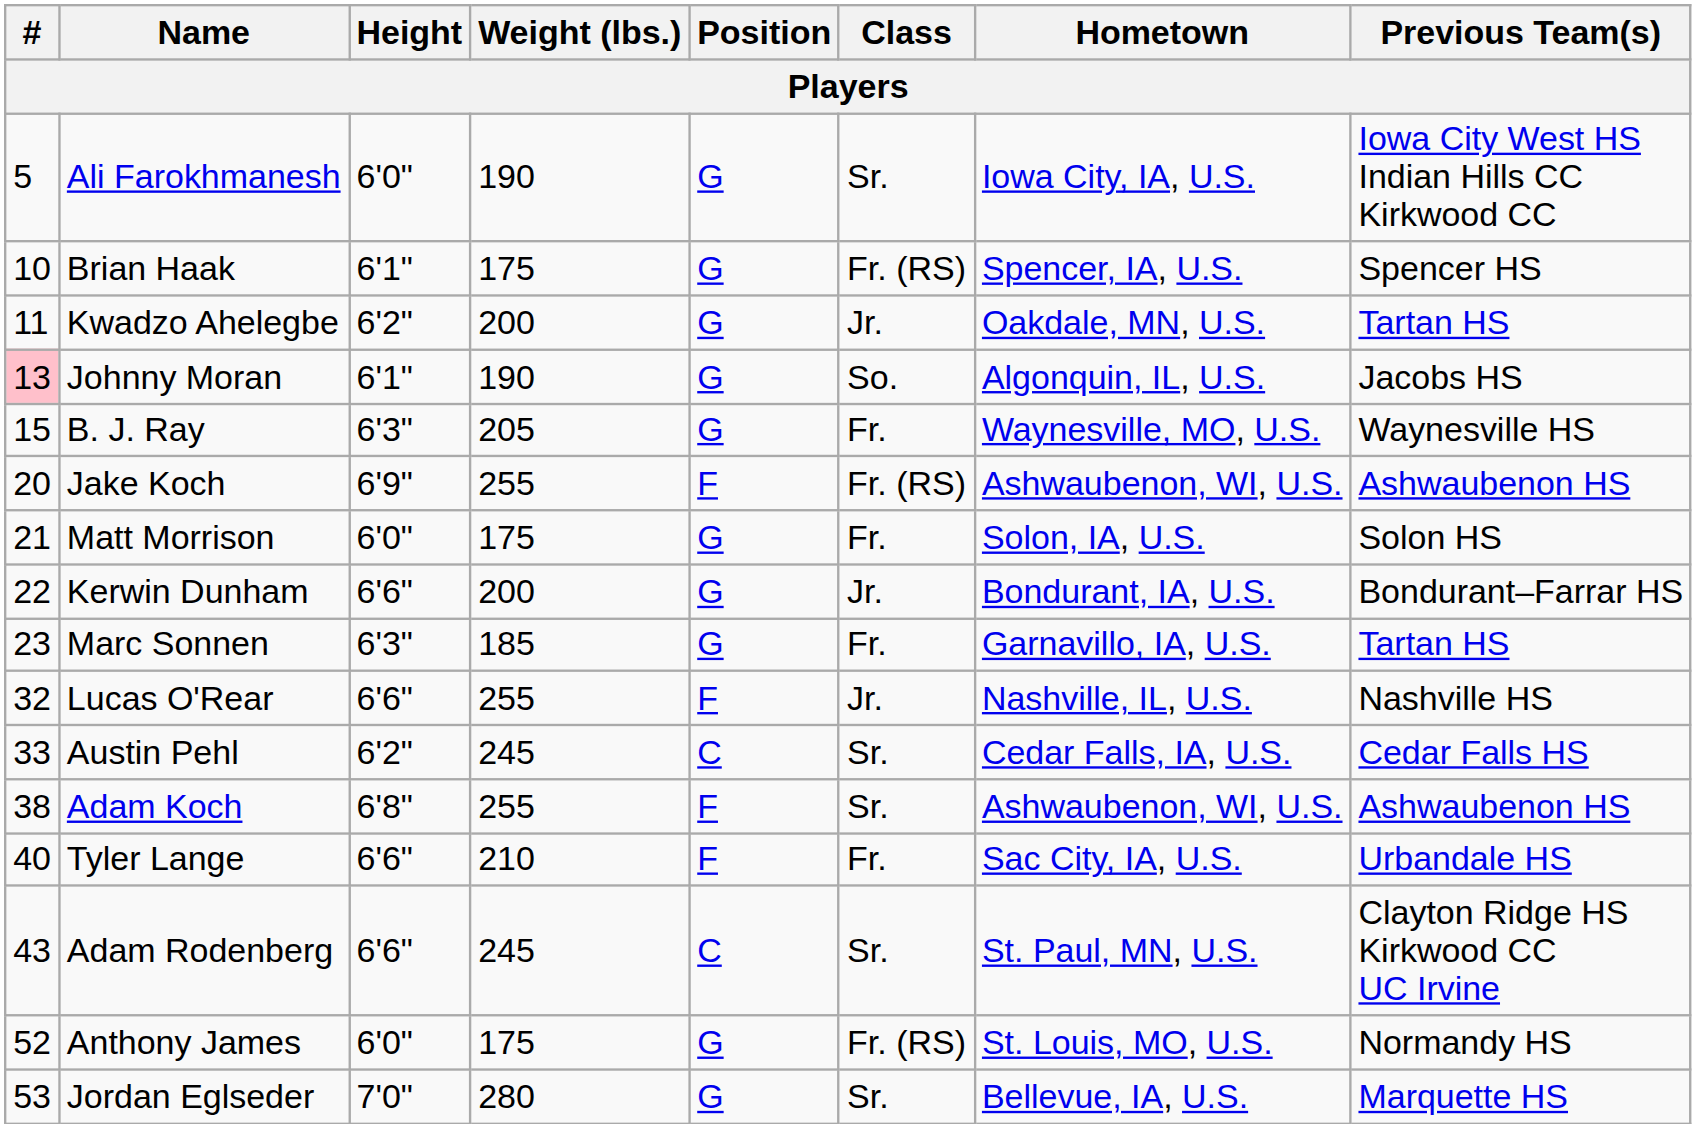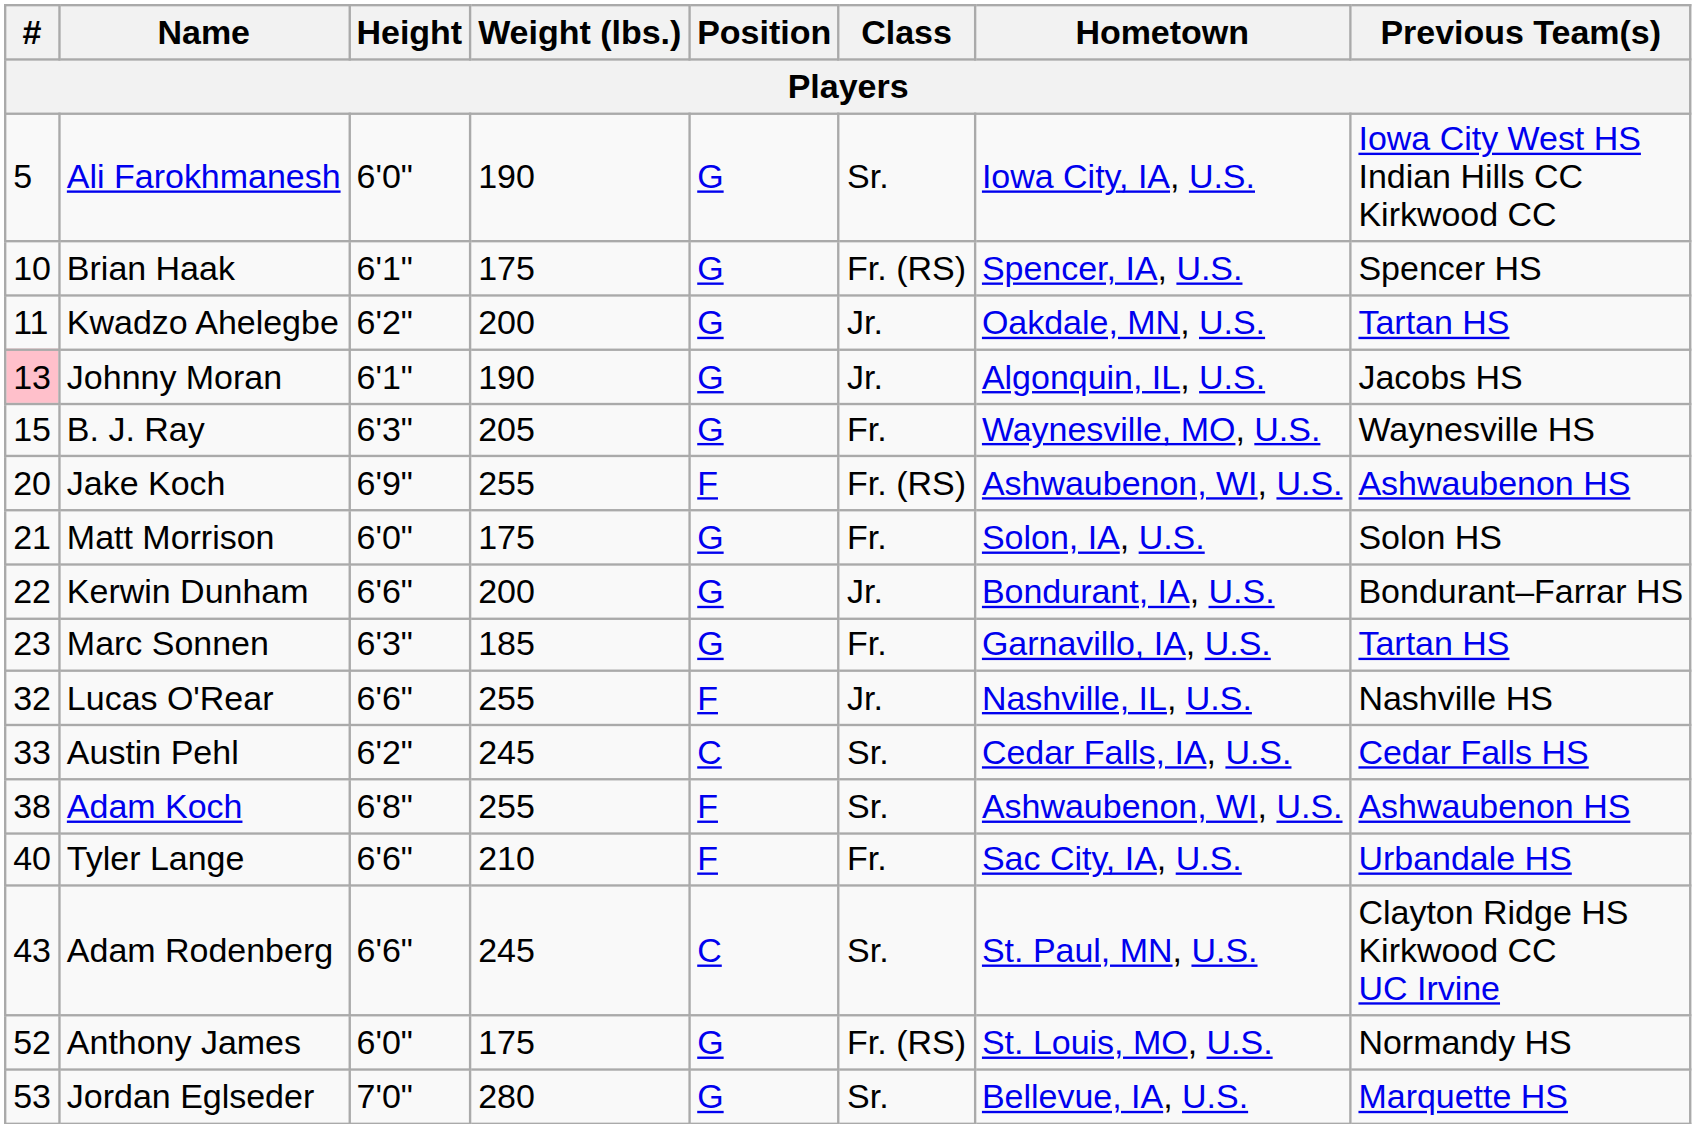Johnny Moran | Class: So. -> Jr.
